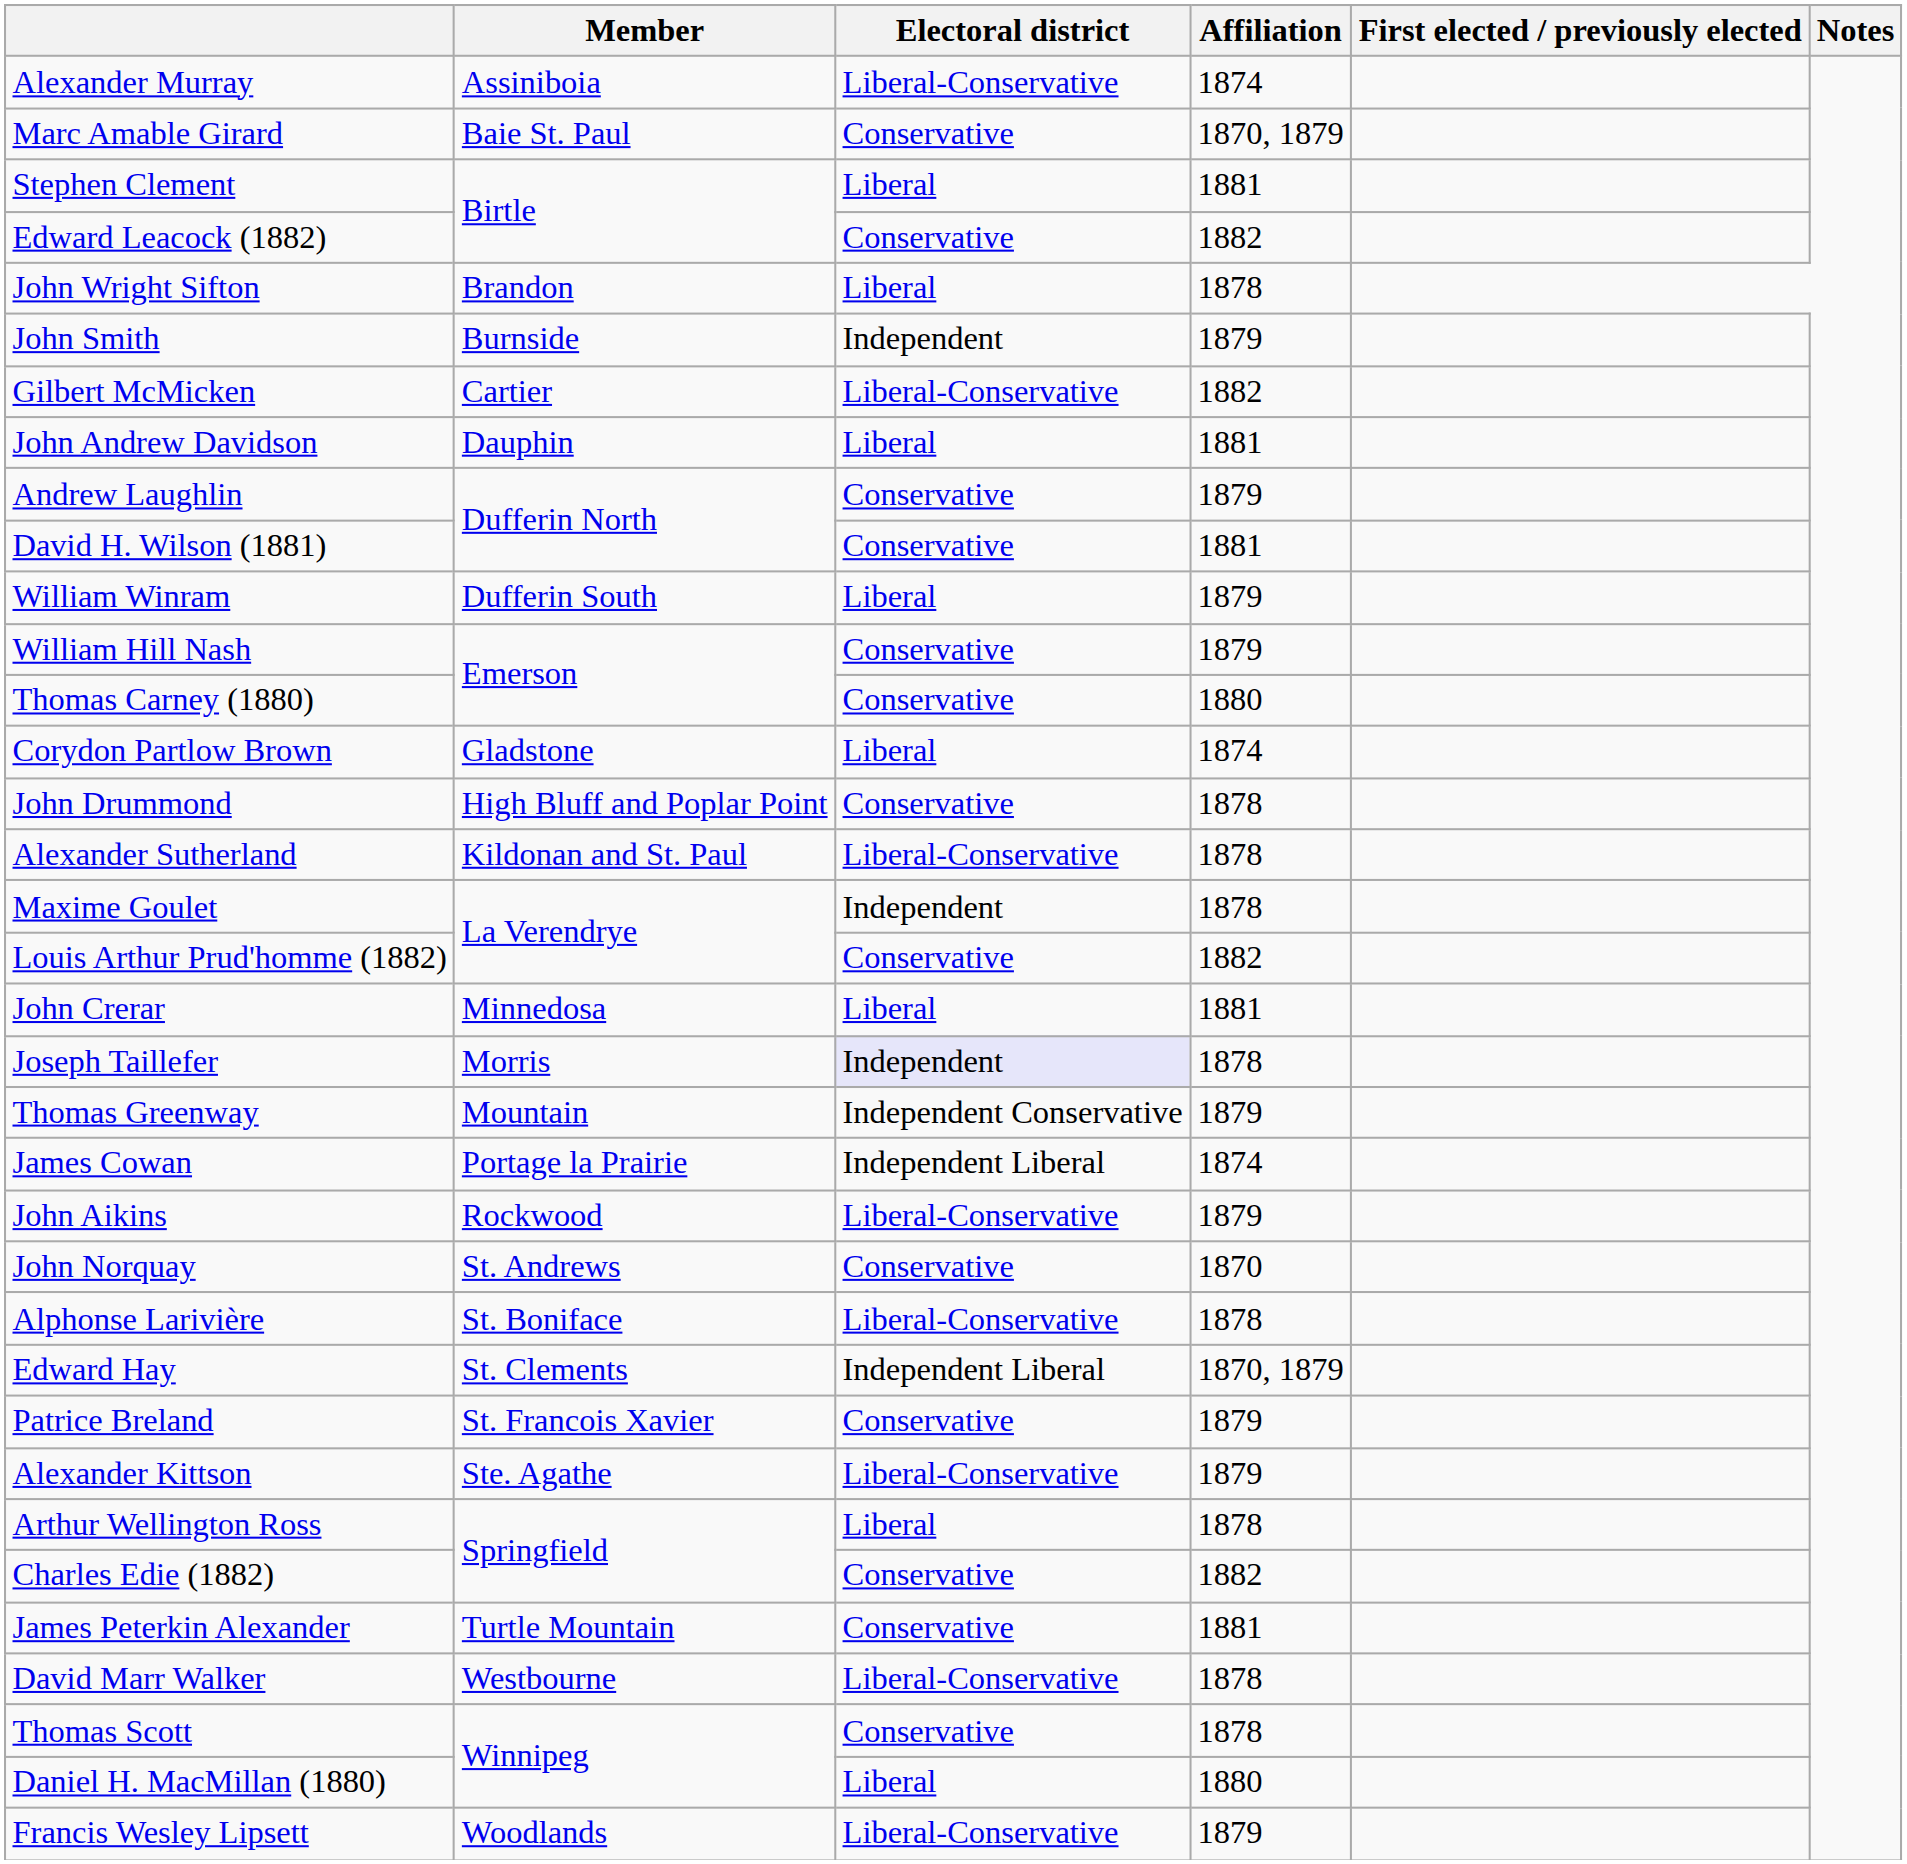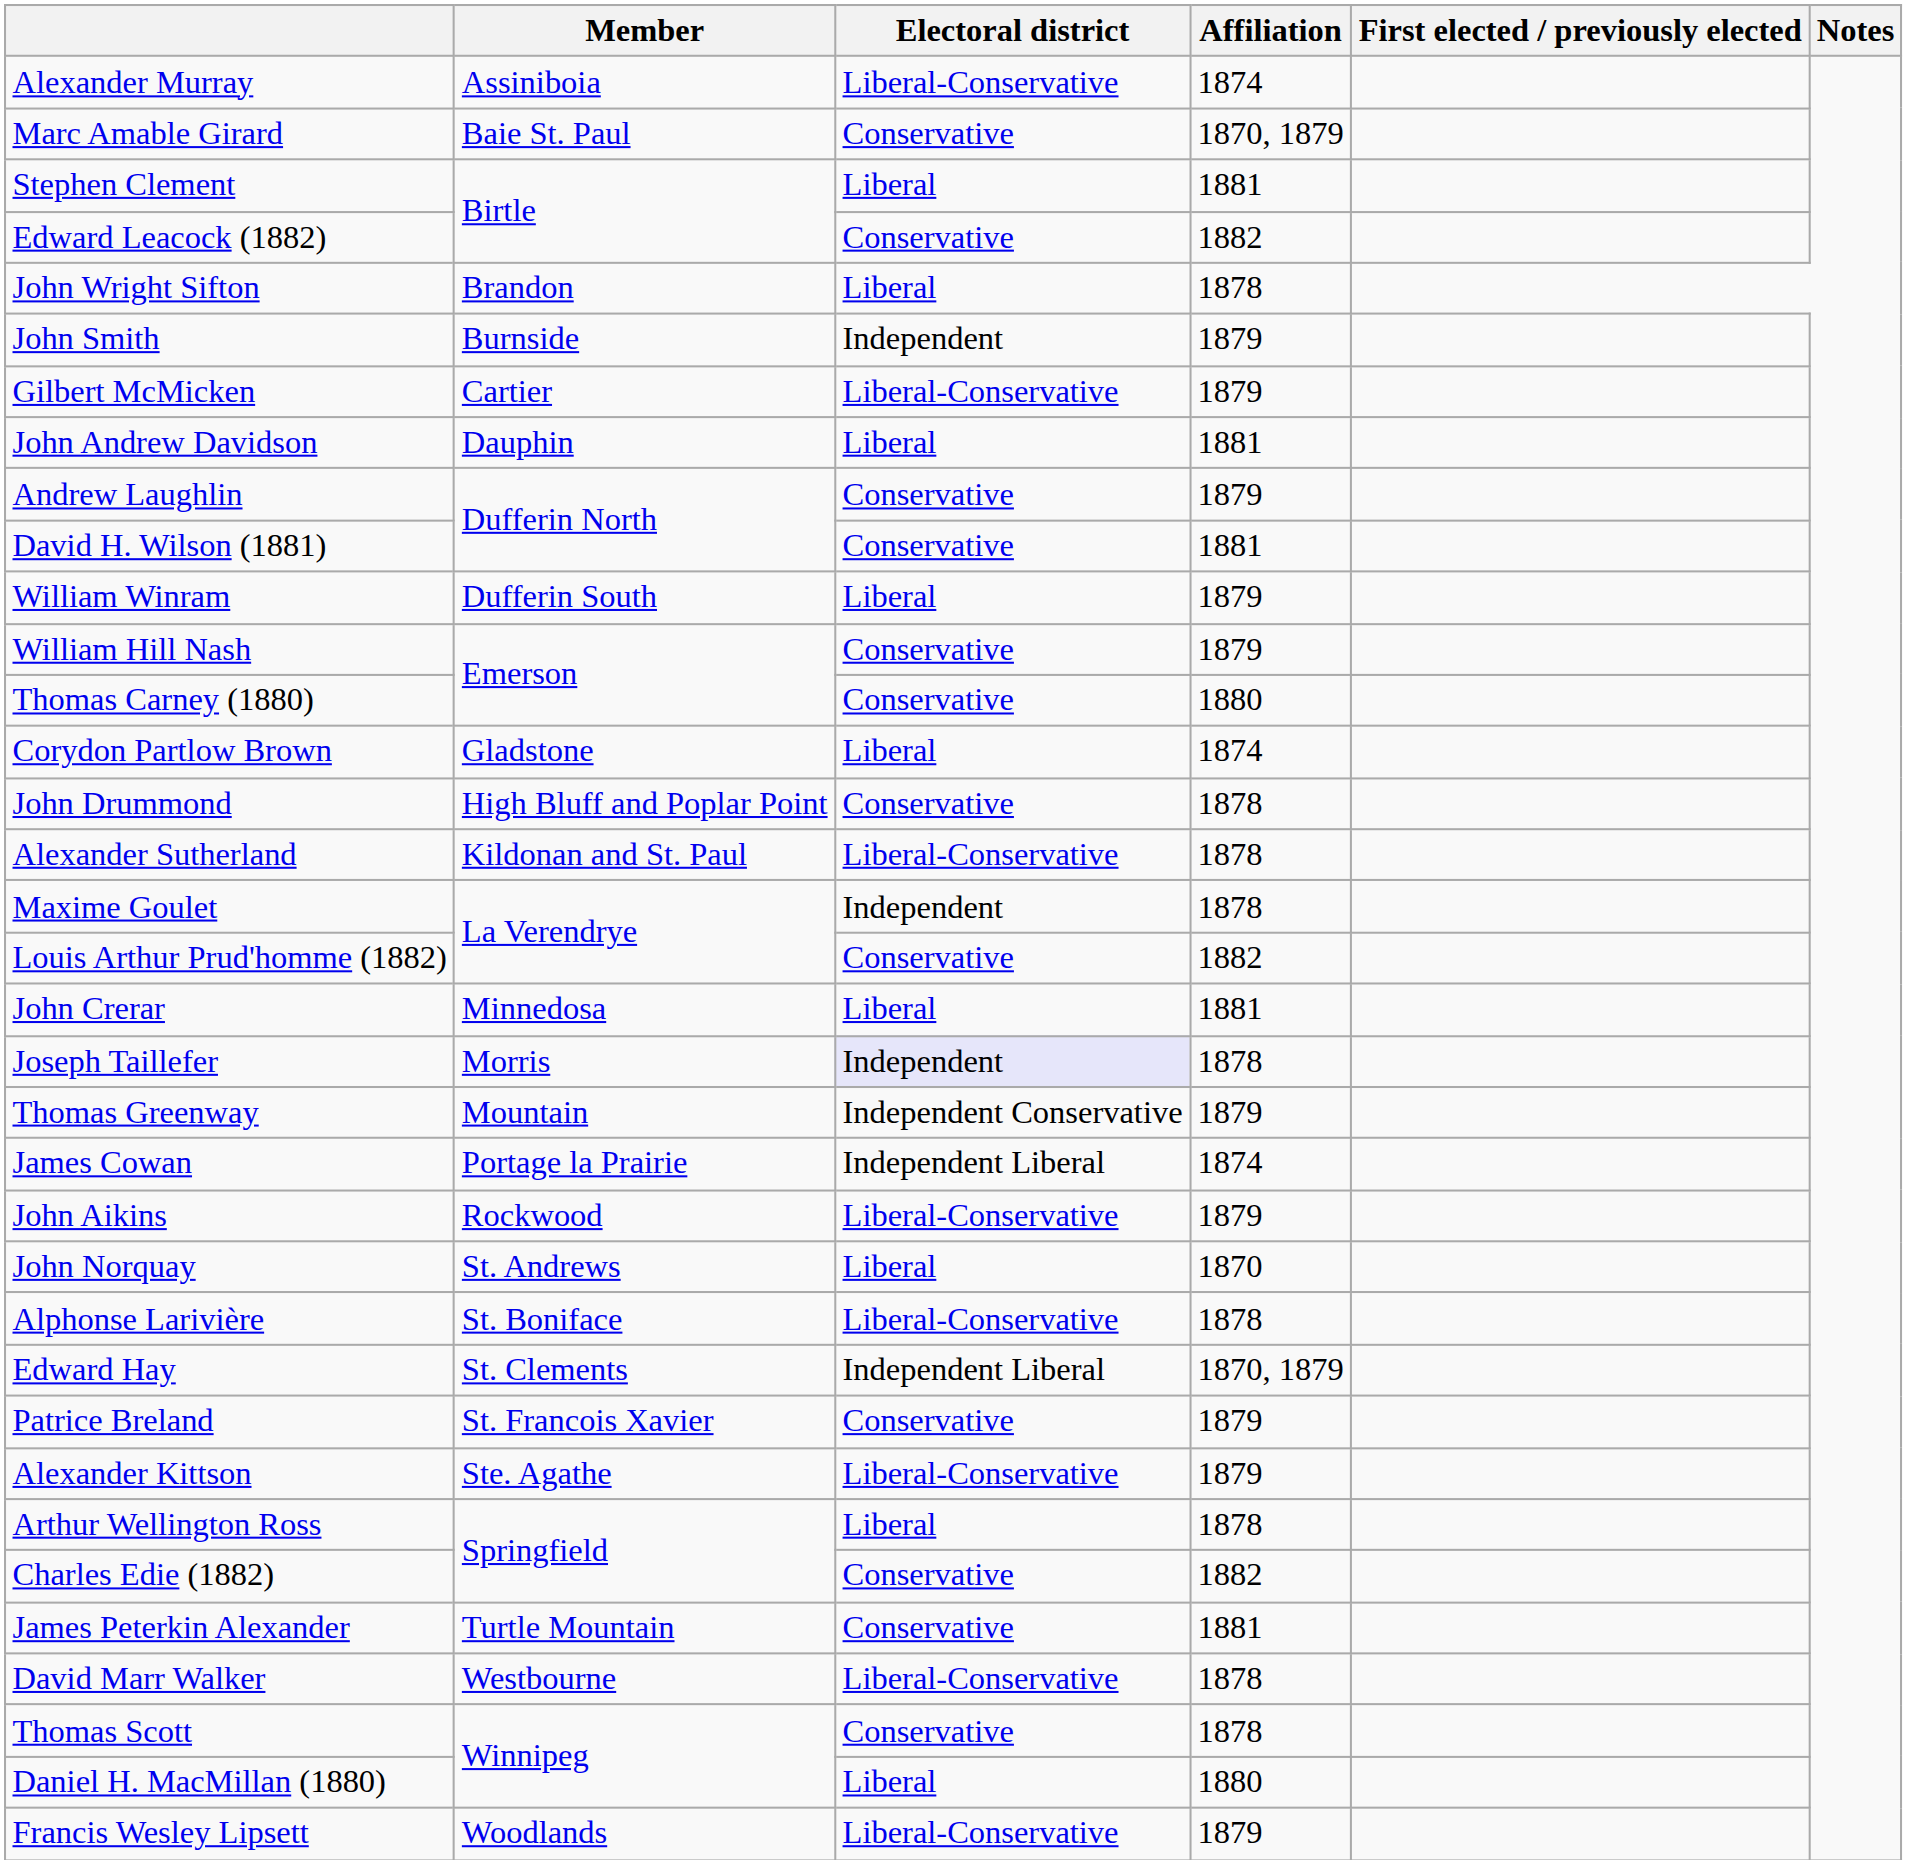Gilbert McMicken | Affiliation: 1882 -> 1879
John Norquay | Electoral district: Conservative -> Liberal
